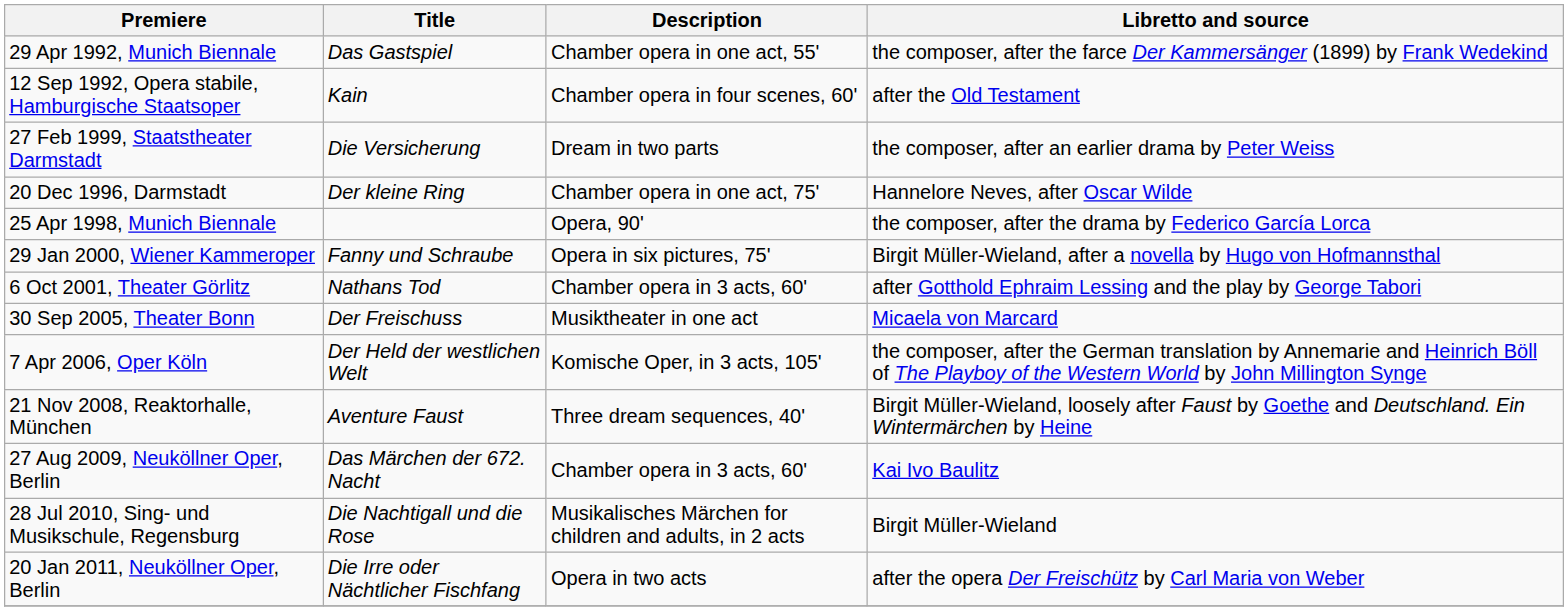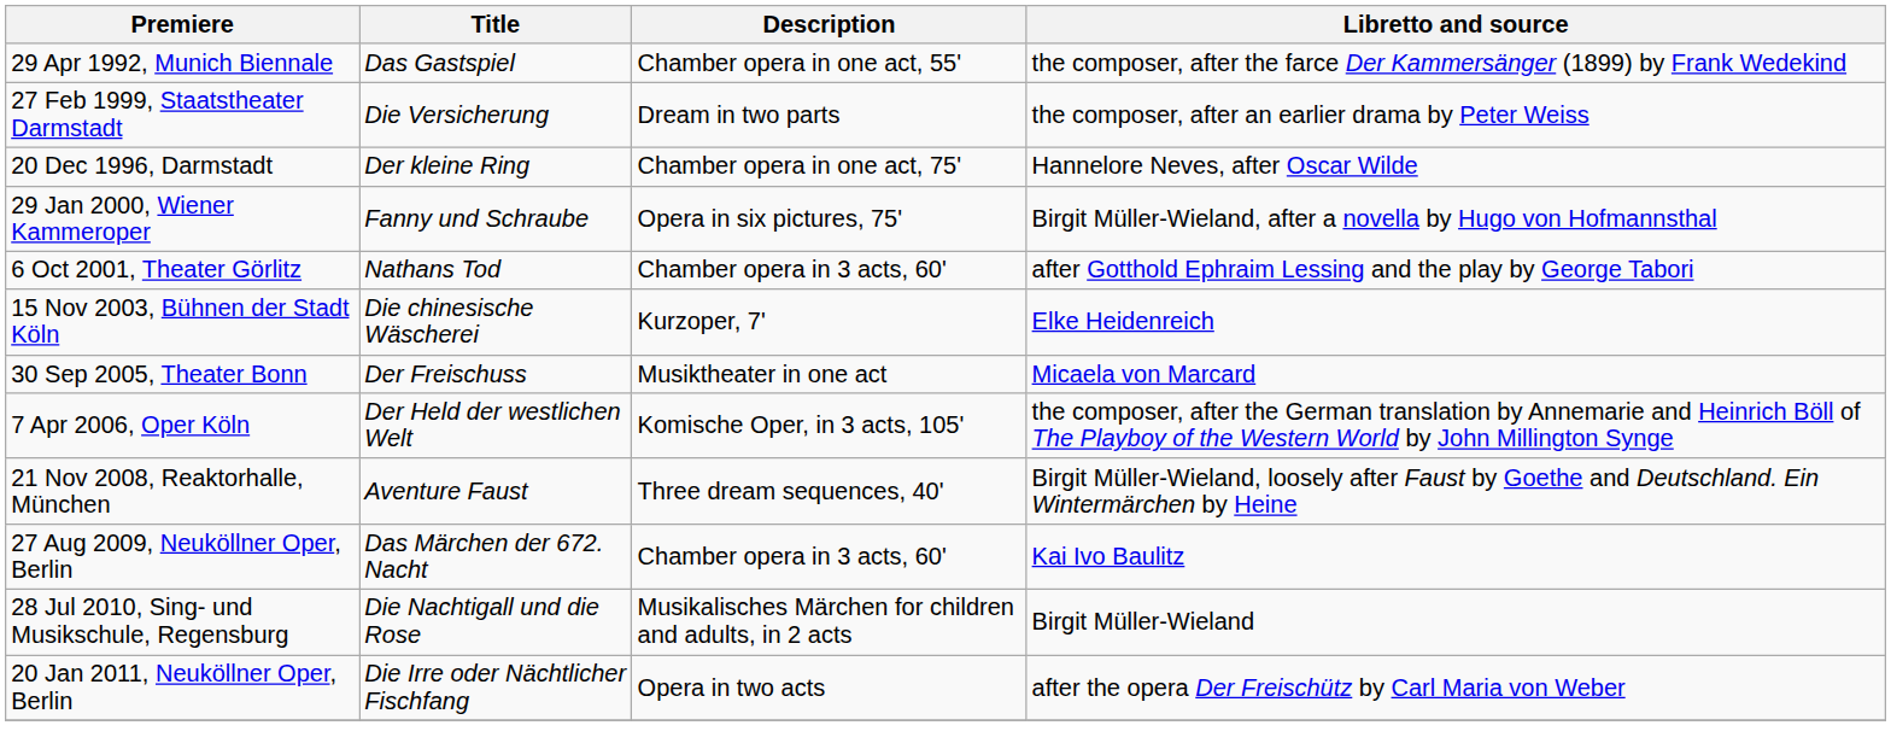- row: 12 Sep 1992, Opera stabile, Hamburgische Staatsoper | Kain | Chamber opera in four scenes, 60' | after the Old Testament
- row: 25 Apr 1998, Munich Biennale | Opera, 90' | the composer, after the drama by Federico García Lorca
+ row: 15 Nov 2003, Bühnen der Stadt Köln | Die chinesische Wäscherei | Kurzoper, 7' | Elke Heidenreich
